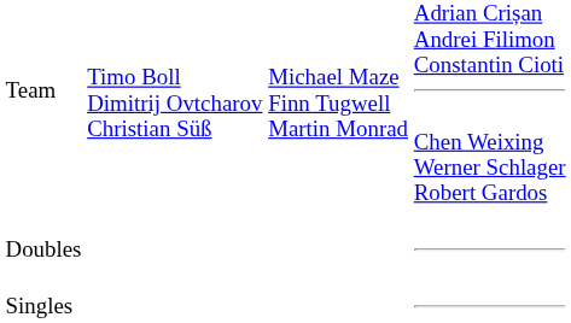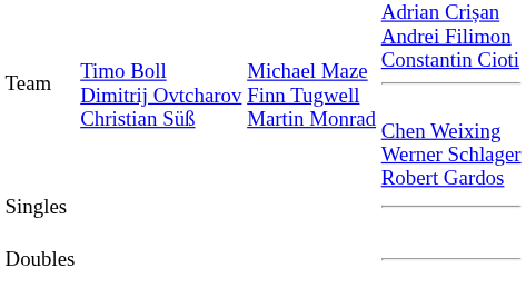rows swapped: Singles <-> Doubles
